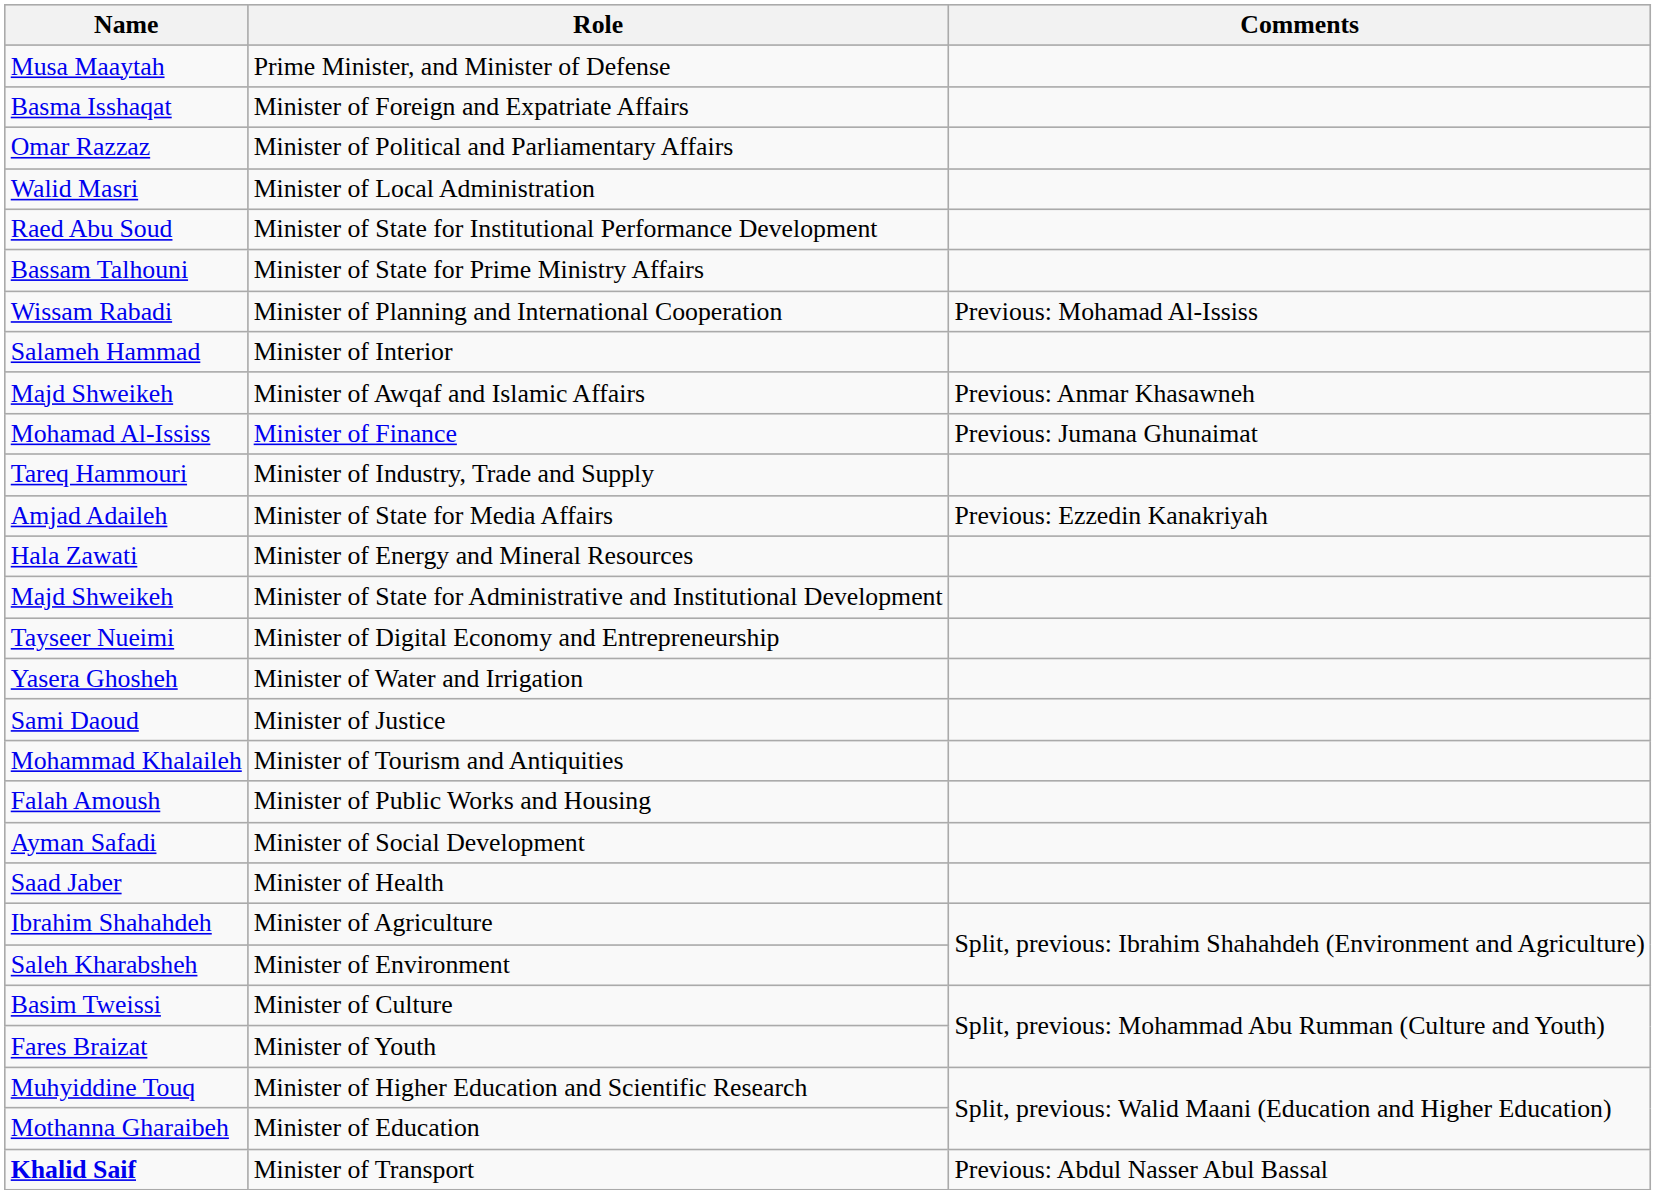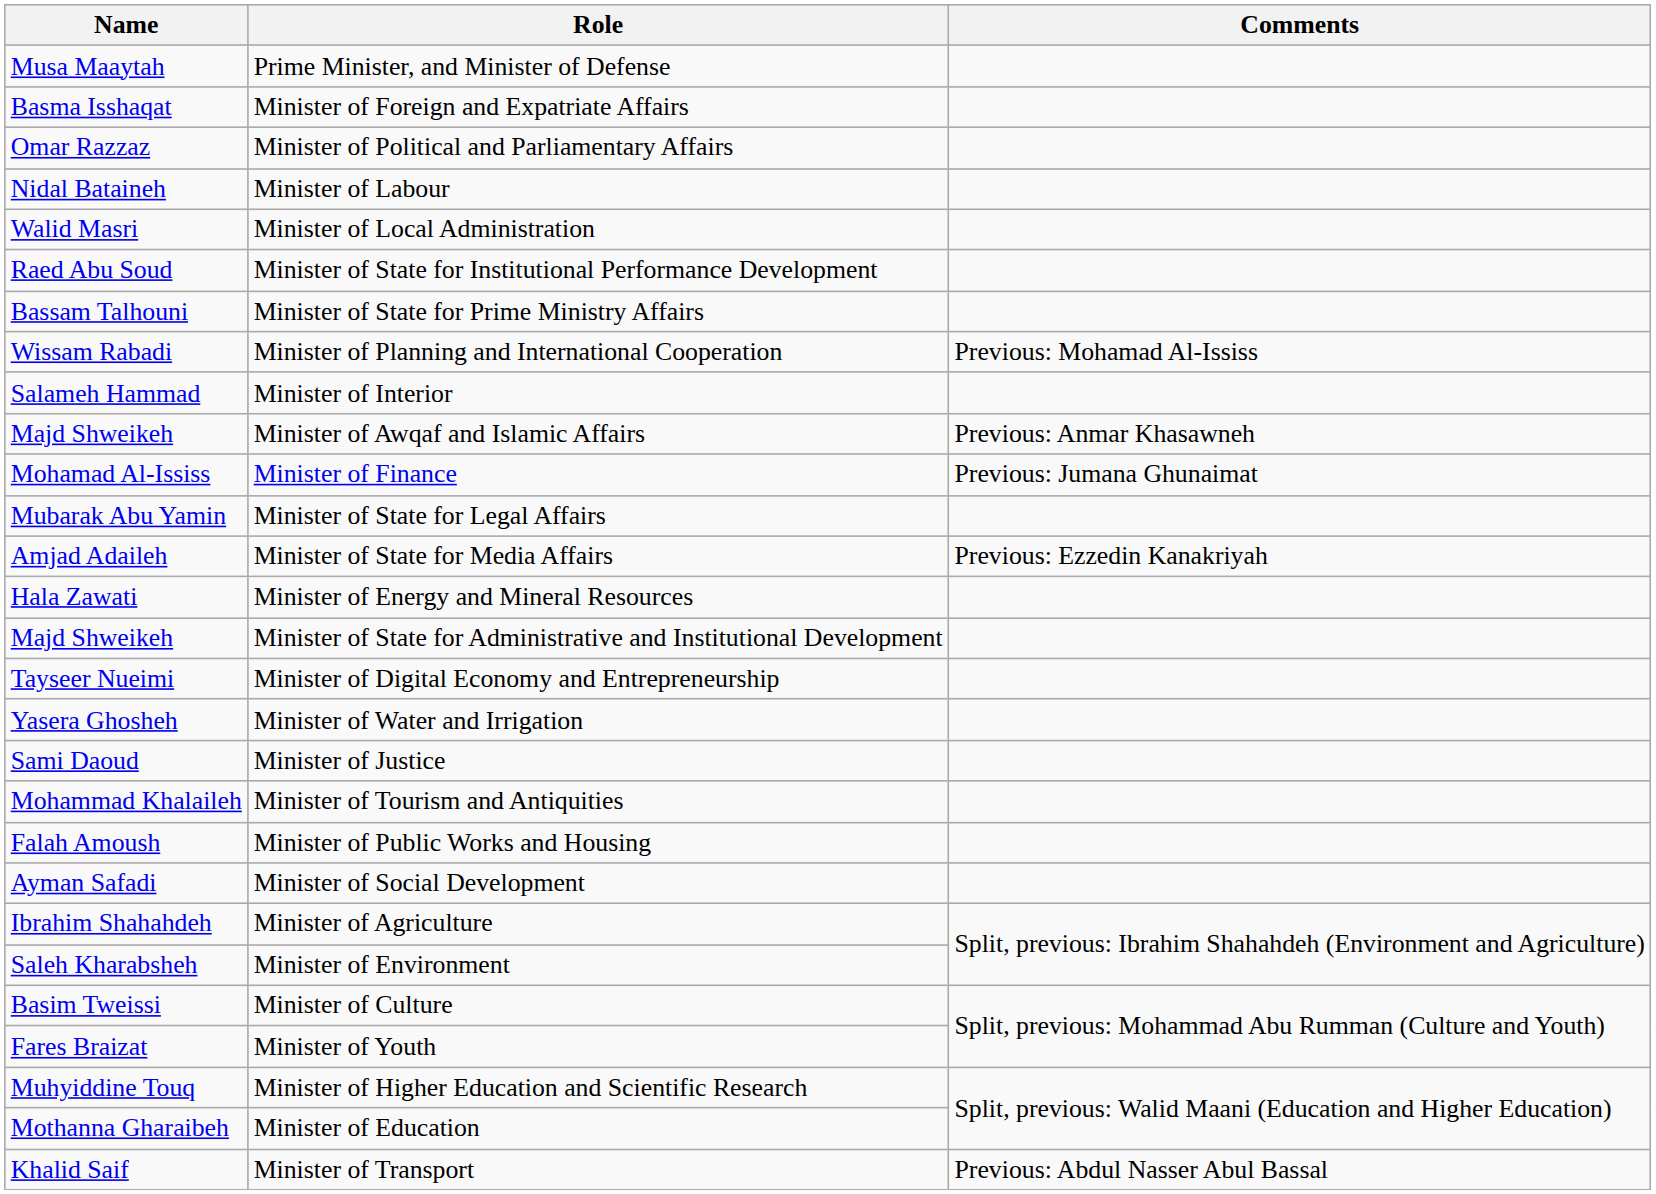+ row: Nidal Bataineh | Minister of Labour
+ row: Mubarak Abu Yamin | Minister of State for Legal Affairs
- row: Tareq Hammouri | Minister of Industry, Trade and Supply
- row: Saad Jaber | Minister of Health
Minister of Transport | Name: bold -> normal
